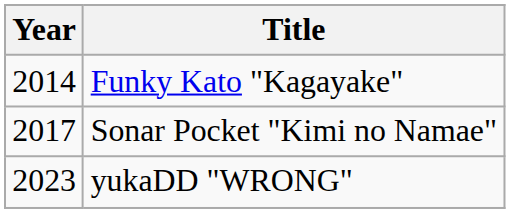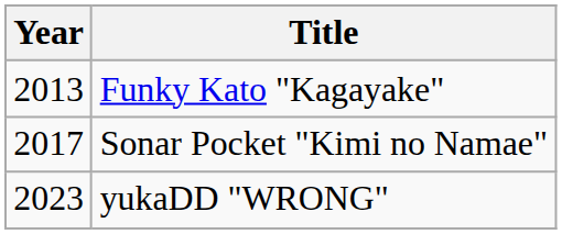Funky Kato "Kagayake" | Year: 2014 -> 2013
